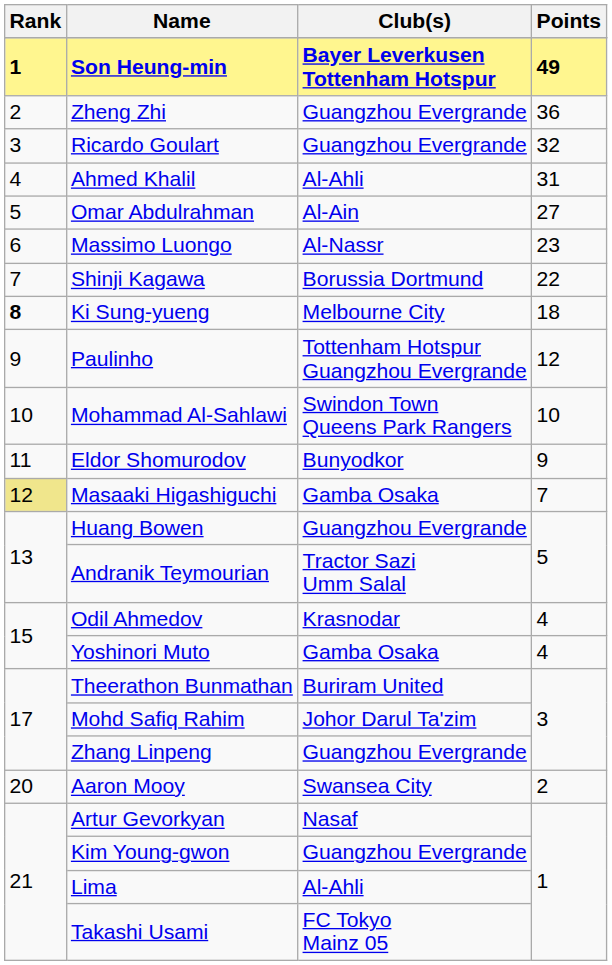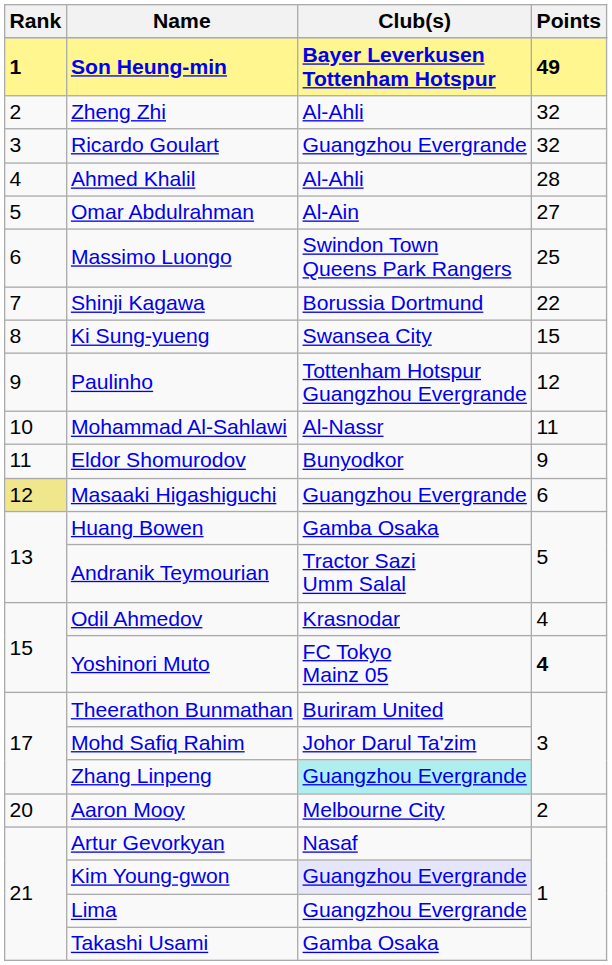Zheng Zhi | Club(s): Guangzhou Evergrande -> Al-Ahli
Zheng Zhi | Points: 36 -> 32
Ahmed Khalil | Points: 31 -> 28
Massimo Luongo | Club(s): Al-Nassr -> Swindon Town Queens Park Rangers
Massimo Luongo | Points: 23 -> 25
Ki Sung-yueng | Rank: bold -> normal
Ki Sung-yueng | Club(s): Melbourne City -> Swansea City
Ki Sung-yueng | Points: 18 -> 15
Mohammad Al-Sahlawi | Club(s): Swindon Town Queens Park Rangers -> Al-Nassr
Mohammad Al-Sahlawi | Points: 10 -> 11
Masaaki Higashiguchi | Club(s): Gamba Osaka -> Guangzhou Evergrande
Masaaki Higashiguchi | Points: 7 -> 6
Huang Bowen | Club(s): Guangzhou Evergrande -> Gamba Osaka
Yoshinori Muto | Club(s): Gamba Osaka -> FC Tokyo Mainz 05
Yoshinori Muto | Points: normal -> bold
Zhang Linpeng | Club(s): no background -> paleturquoise background
Aaron Mooy | Club(s): Swansea City -> Melbourne City
Kim Young-gwon | Club(s): no background -> lavender background
Lima | Club(s): Al-Ahli -> Guangzhou Evergrande
Takashi Usami | Club(s): FC Tokyo Mainz 05 -> Gamba Osaka
